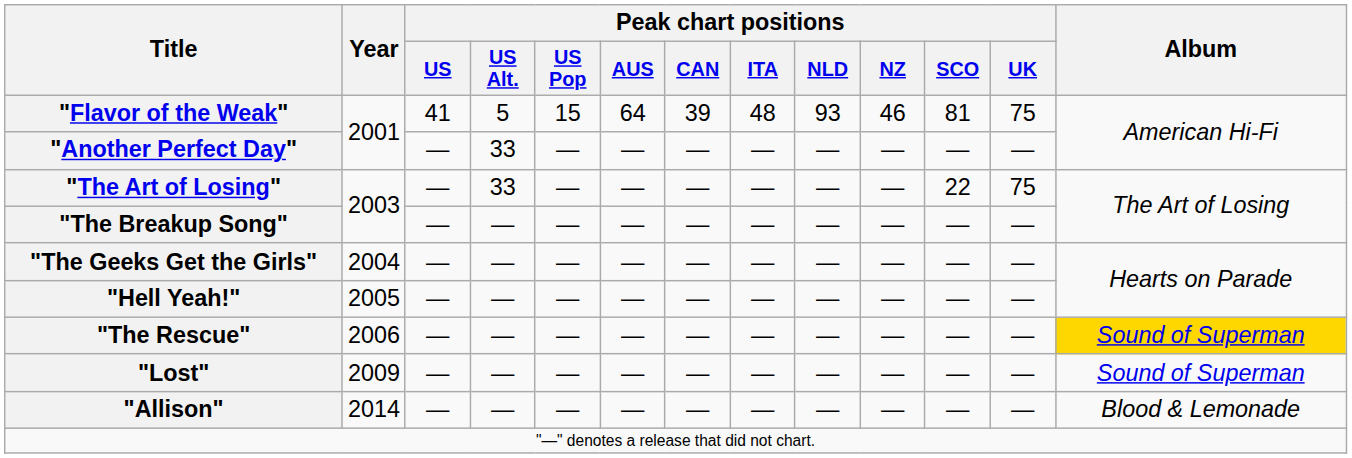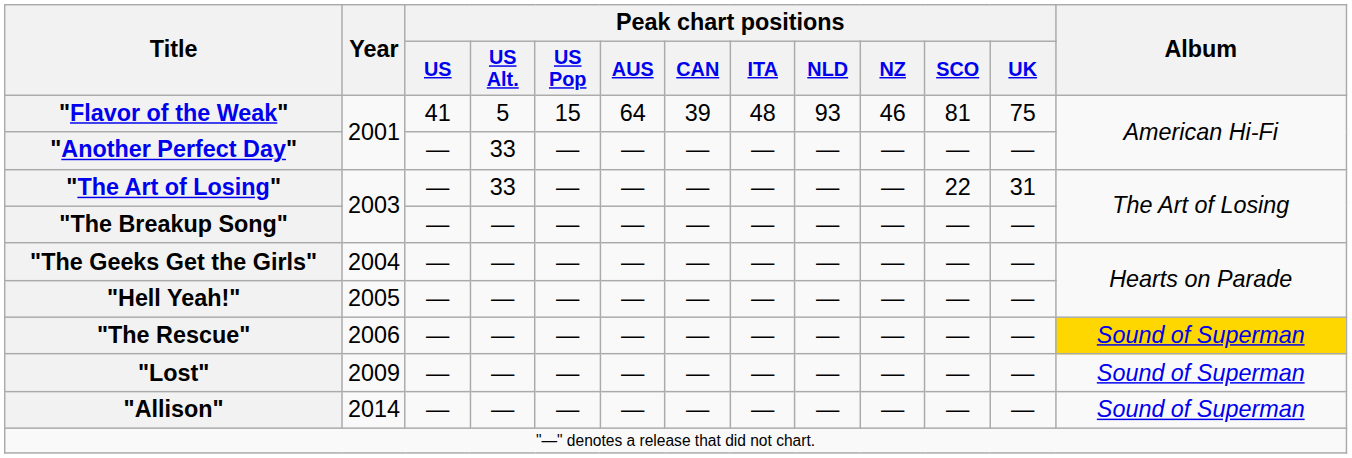"The Art of Losing" | Peak chart positions / UK: 75 -> 31
"Allison" | Album: Blood & Lemonade -> Sound of Superman
